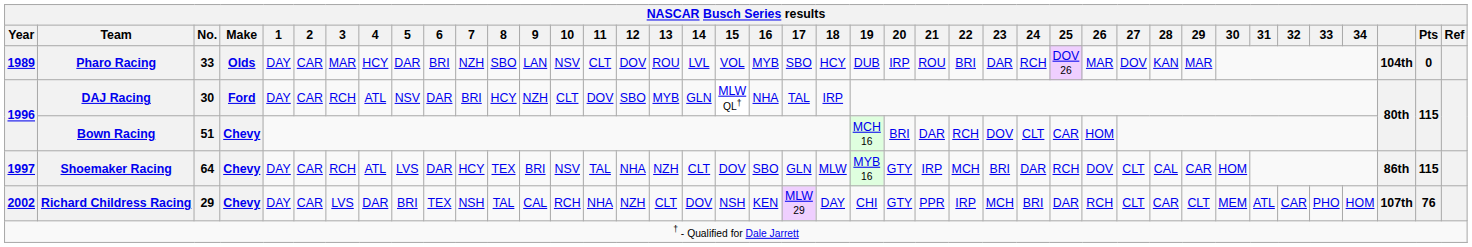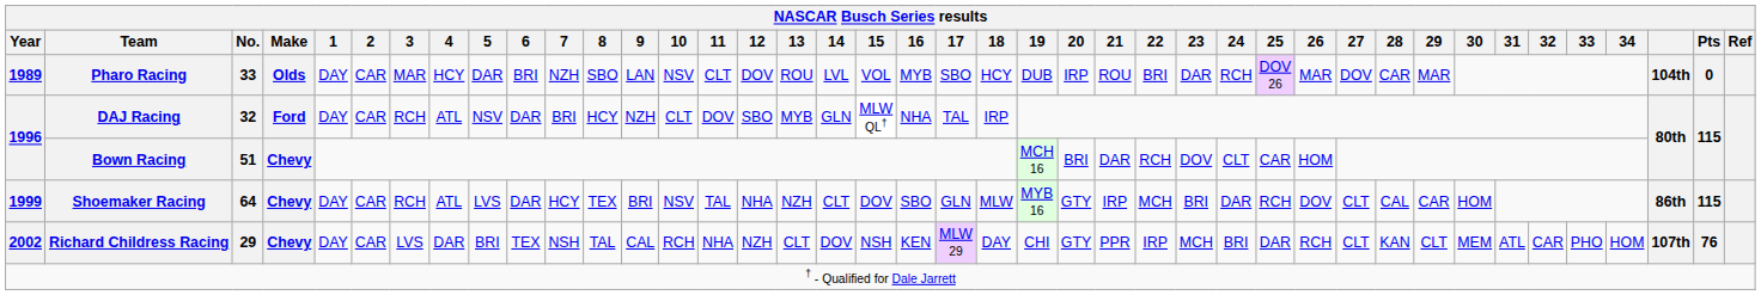Pharo Racing | 28: KAN -> CAR
DAJ Racing | No.: 30 -> 32
Shoemaker Racing | Year: 1997 -> 1999
Richard Childress Racing | 28: CAR -> KAN
